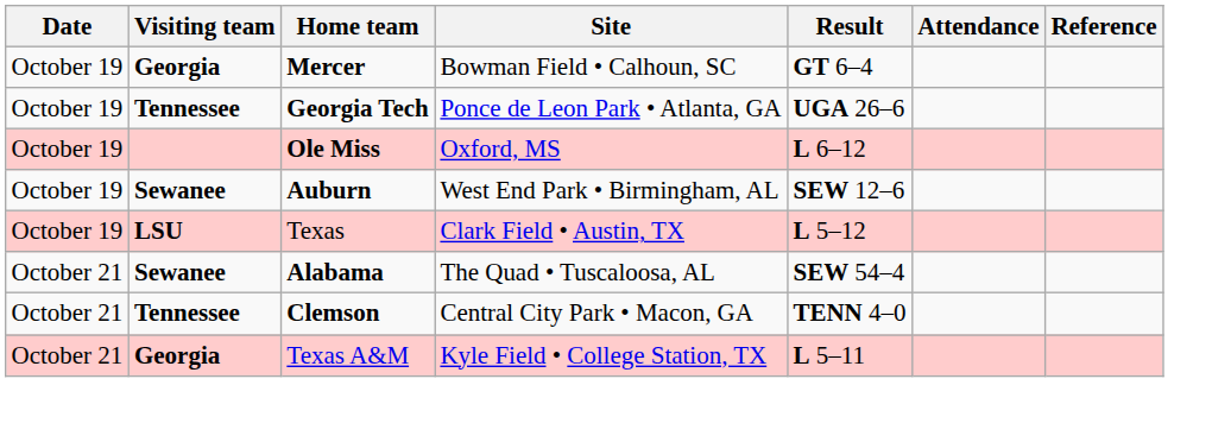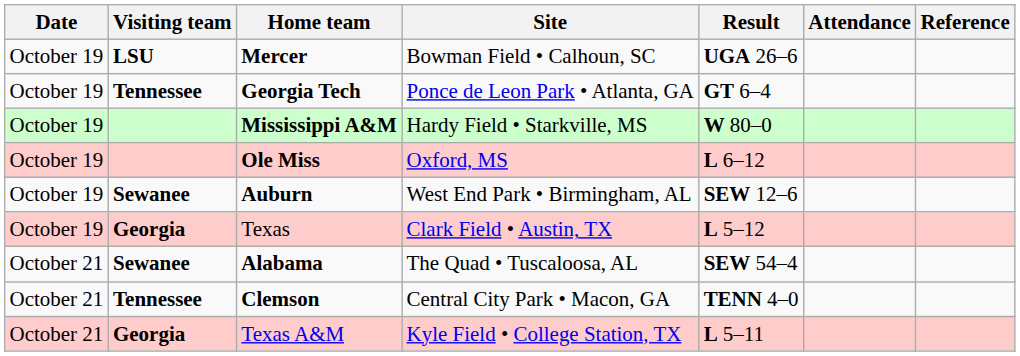Mercer | Visiting team: Georgia -> LSU
Mercer | Result: GT 6–4 -> UGA 26–6
Georgia Tech | Result: UGA 26–6 -> GT 6–4
+ row: October 19 | Mississippi A&M | Hardy Field • Starkville, MS | W 80–0
Texas | Visiting team: LSU -> Georgia
